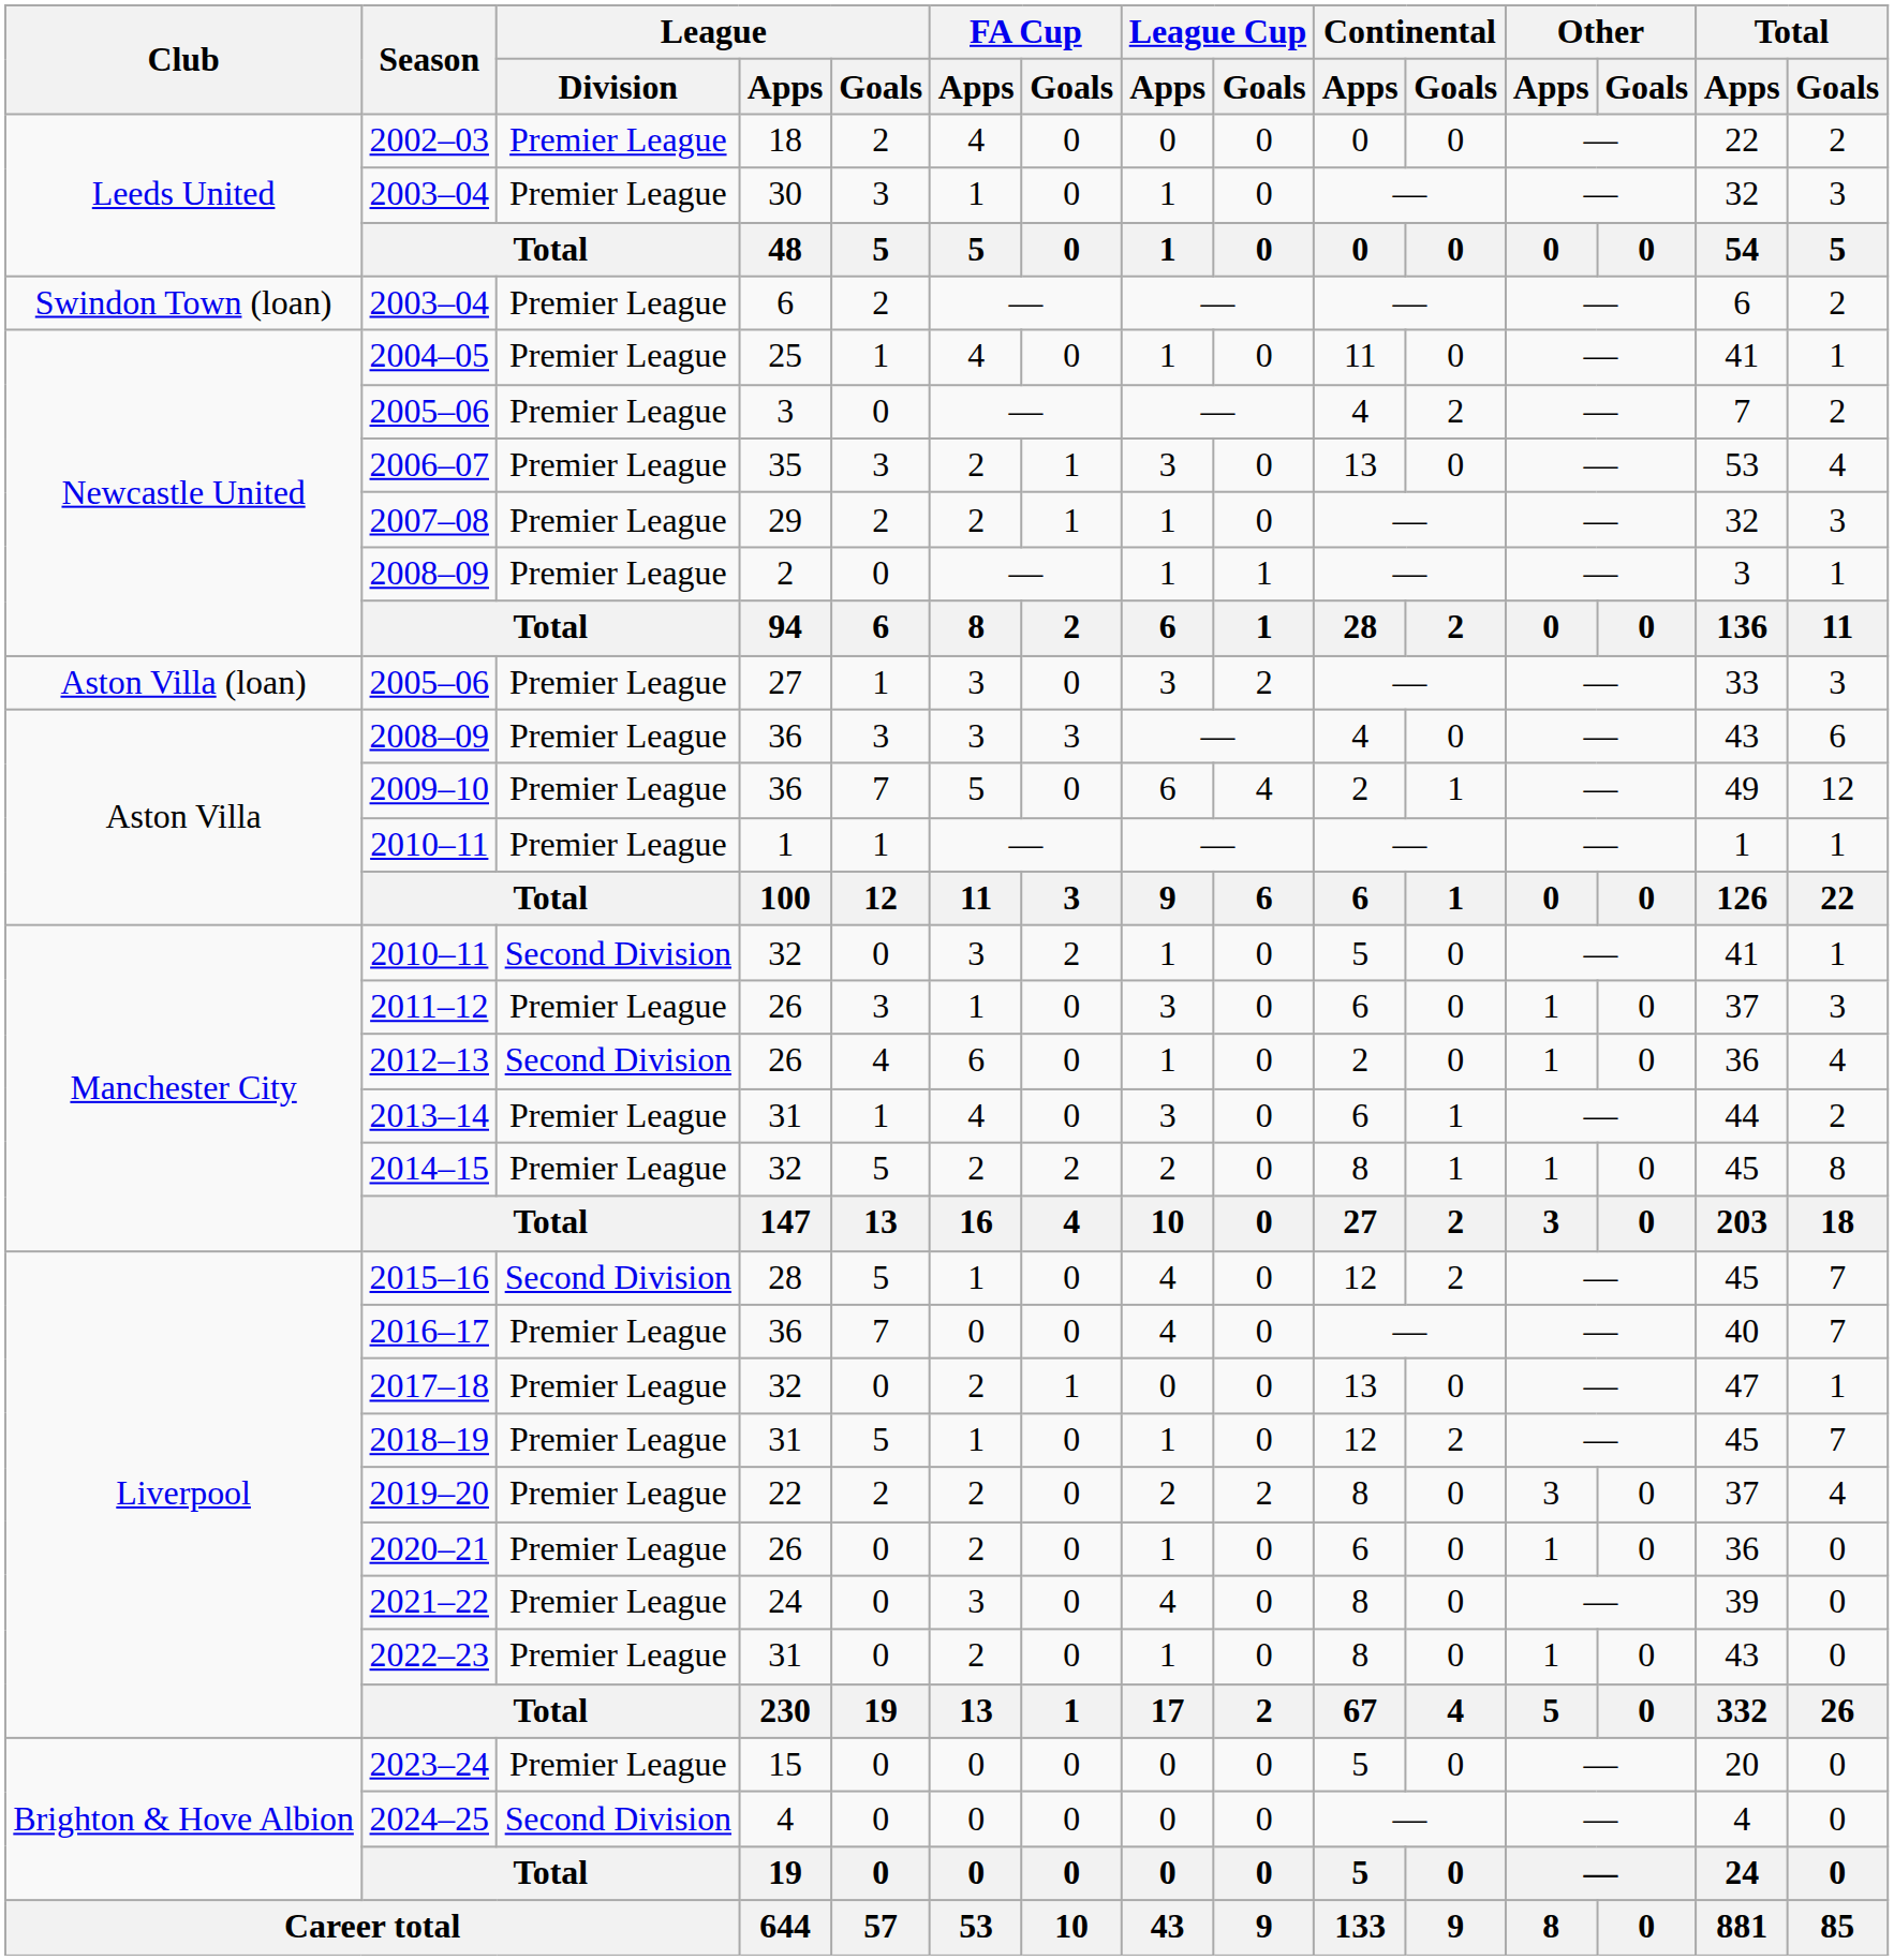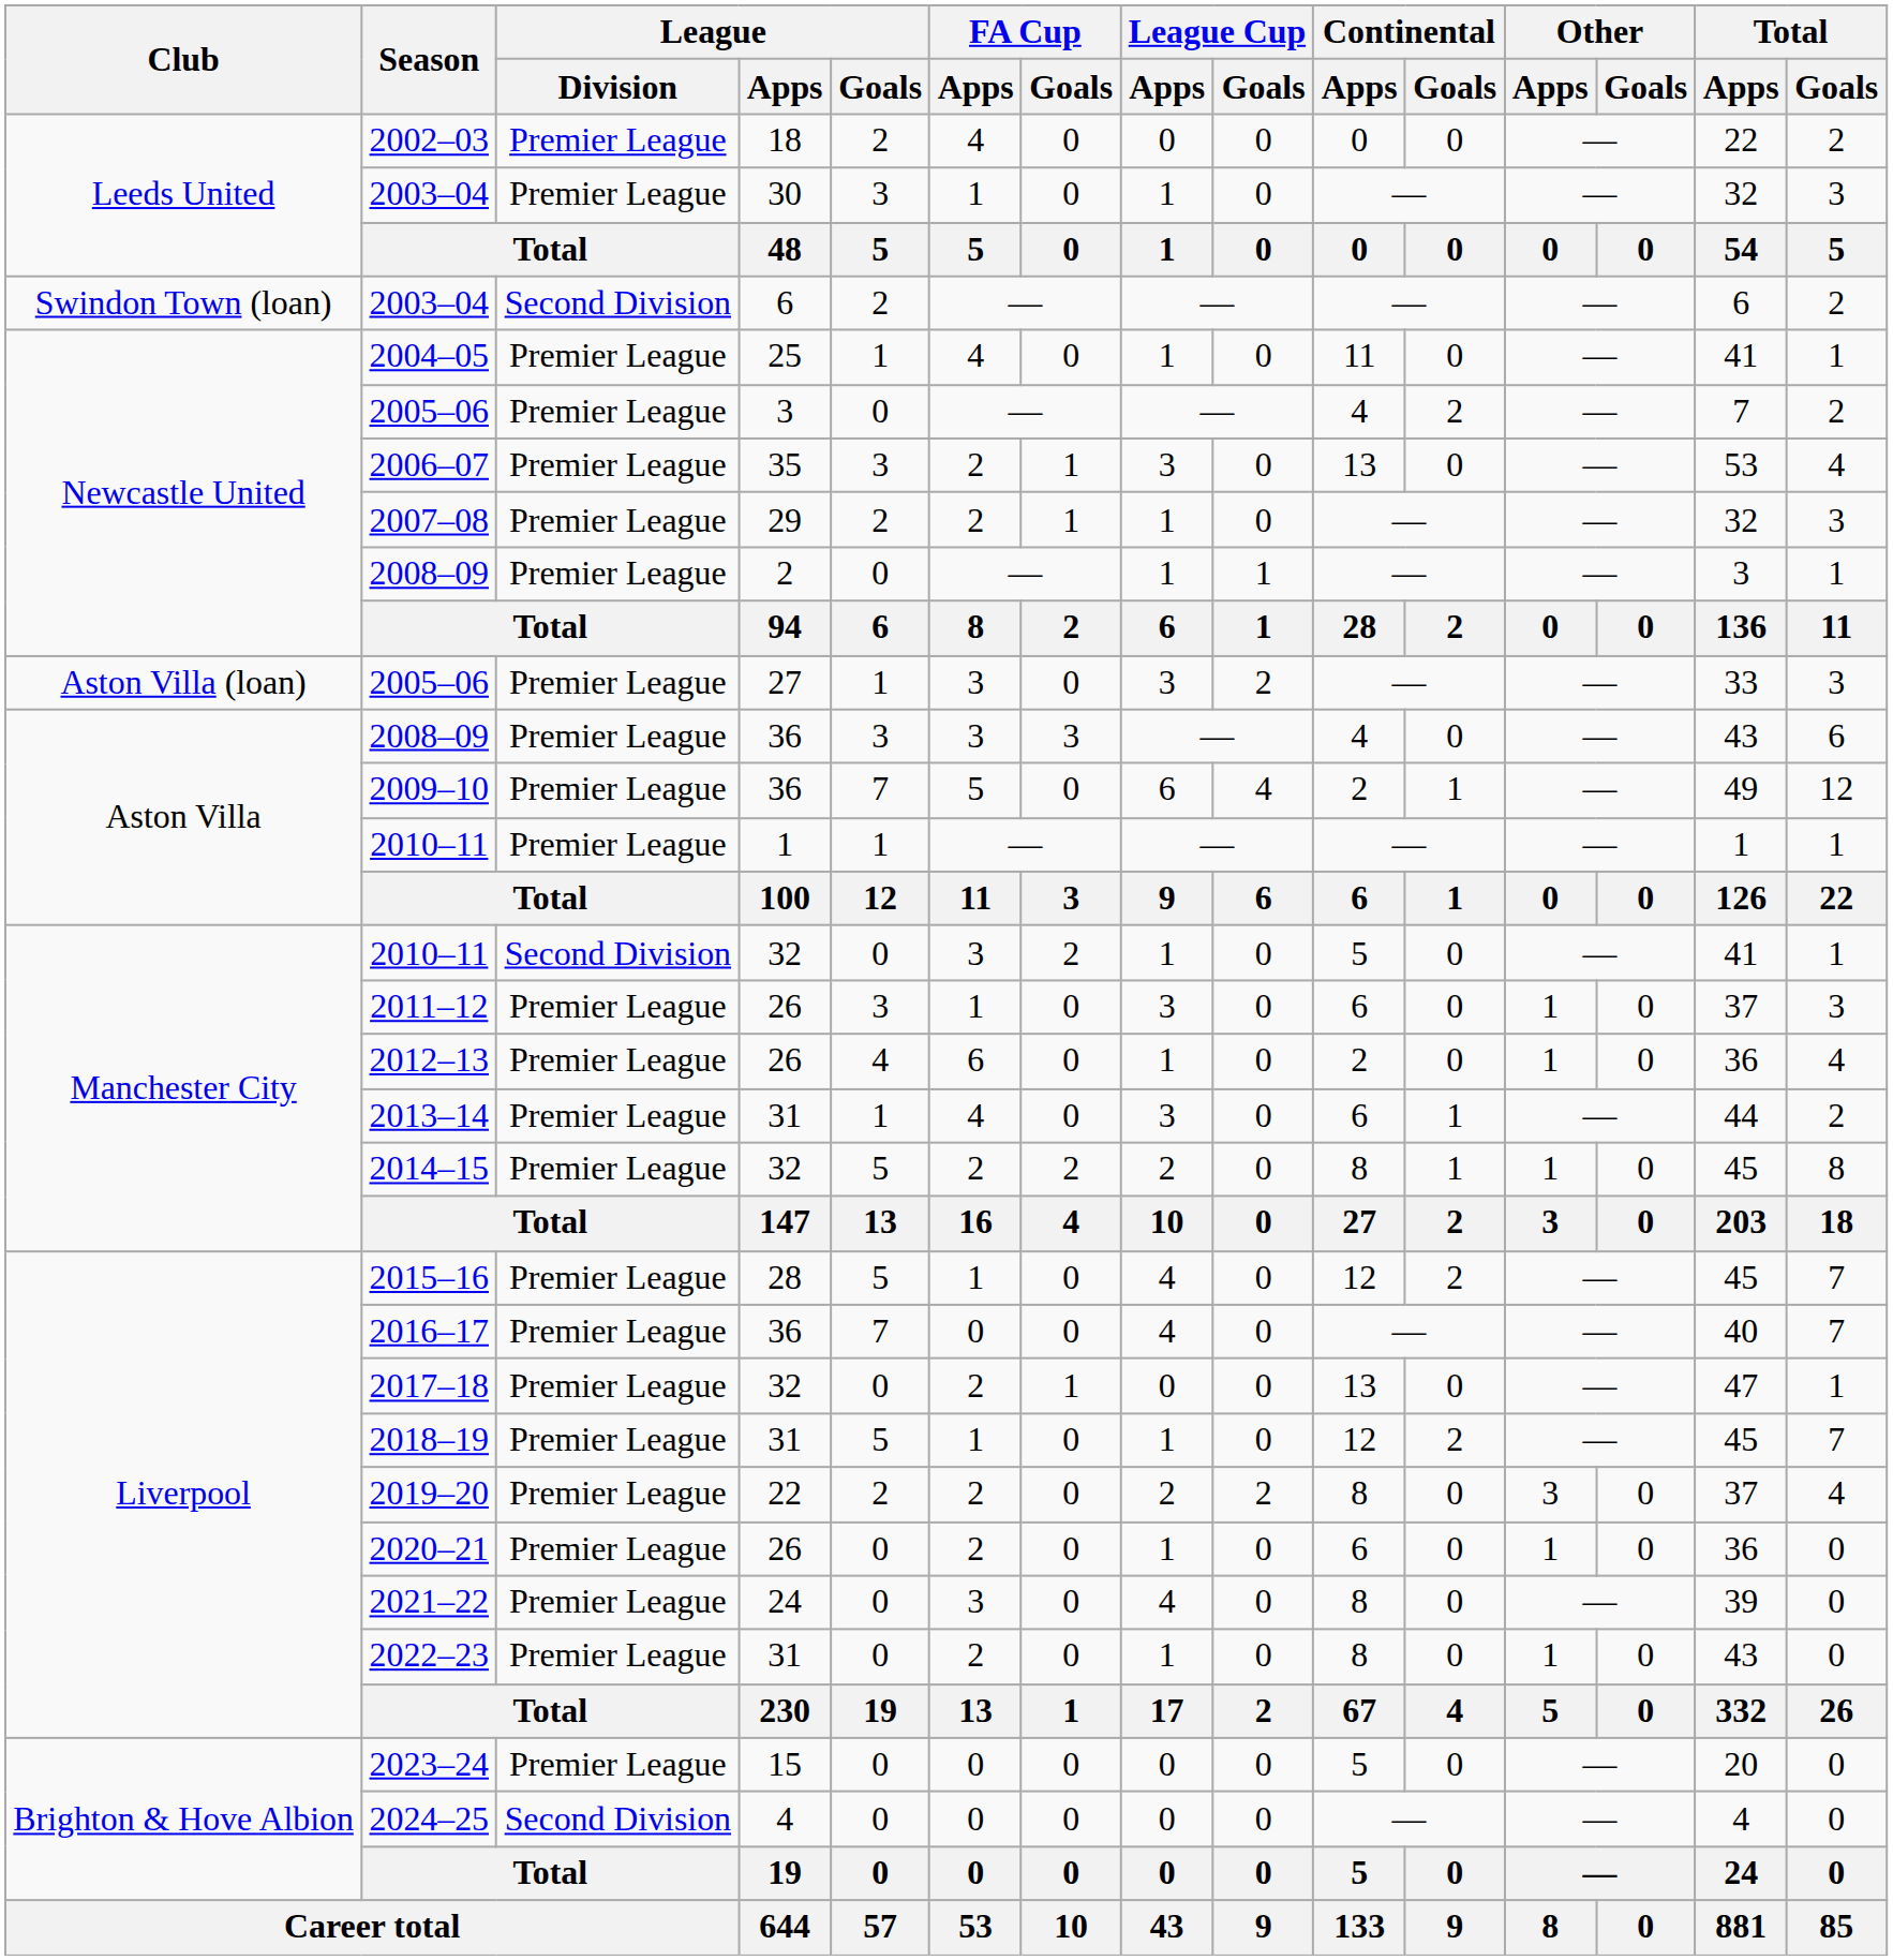2003–04 / 6 | League / Division: Premier League -> Second Division
2012–13 | League / Division: Second Division -> Premier League
2015–16 | League / Division: Second Division -> Premier League
